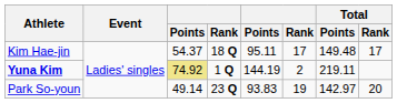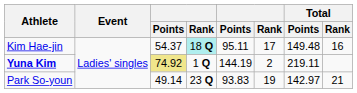Kim Hae-jin | column 4: no background -> paleturquoise background
Kim Hae-jin | Total / Rank: 17 -> 16
Park So-youn | Total / Rank: 20 -> 21
